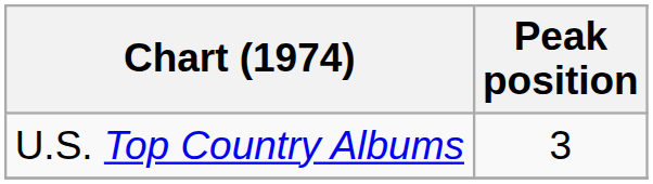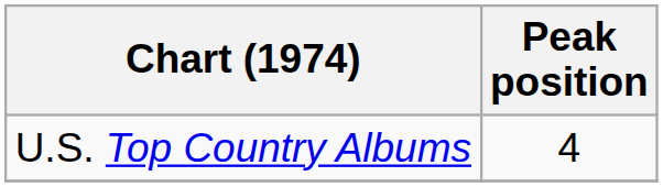U.S. Top Country Albums | Peak position: 3 -> 4
